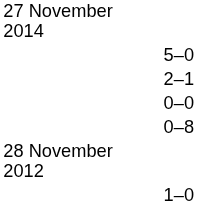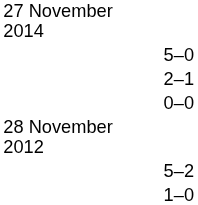- row: 0–8
+ row: 5–2
